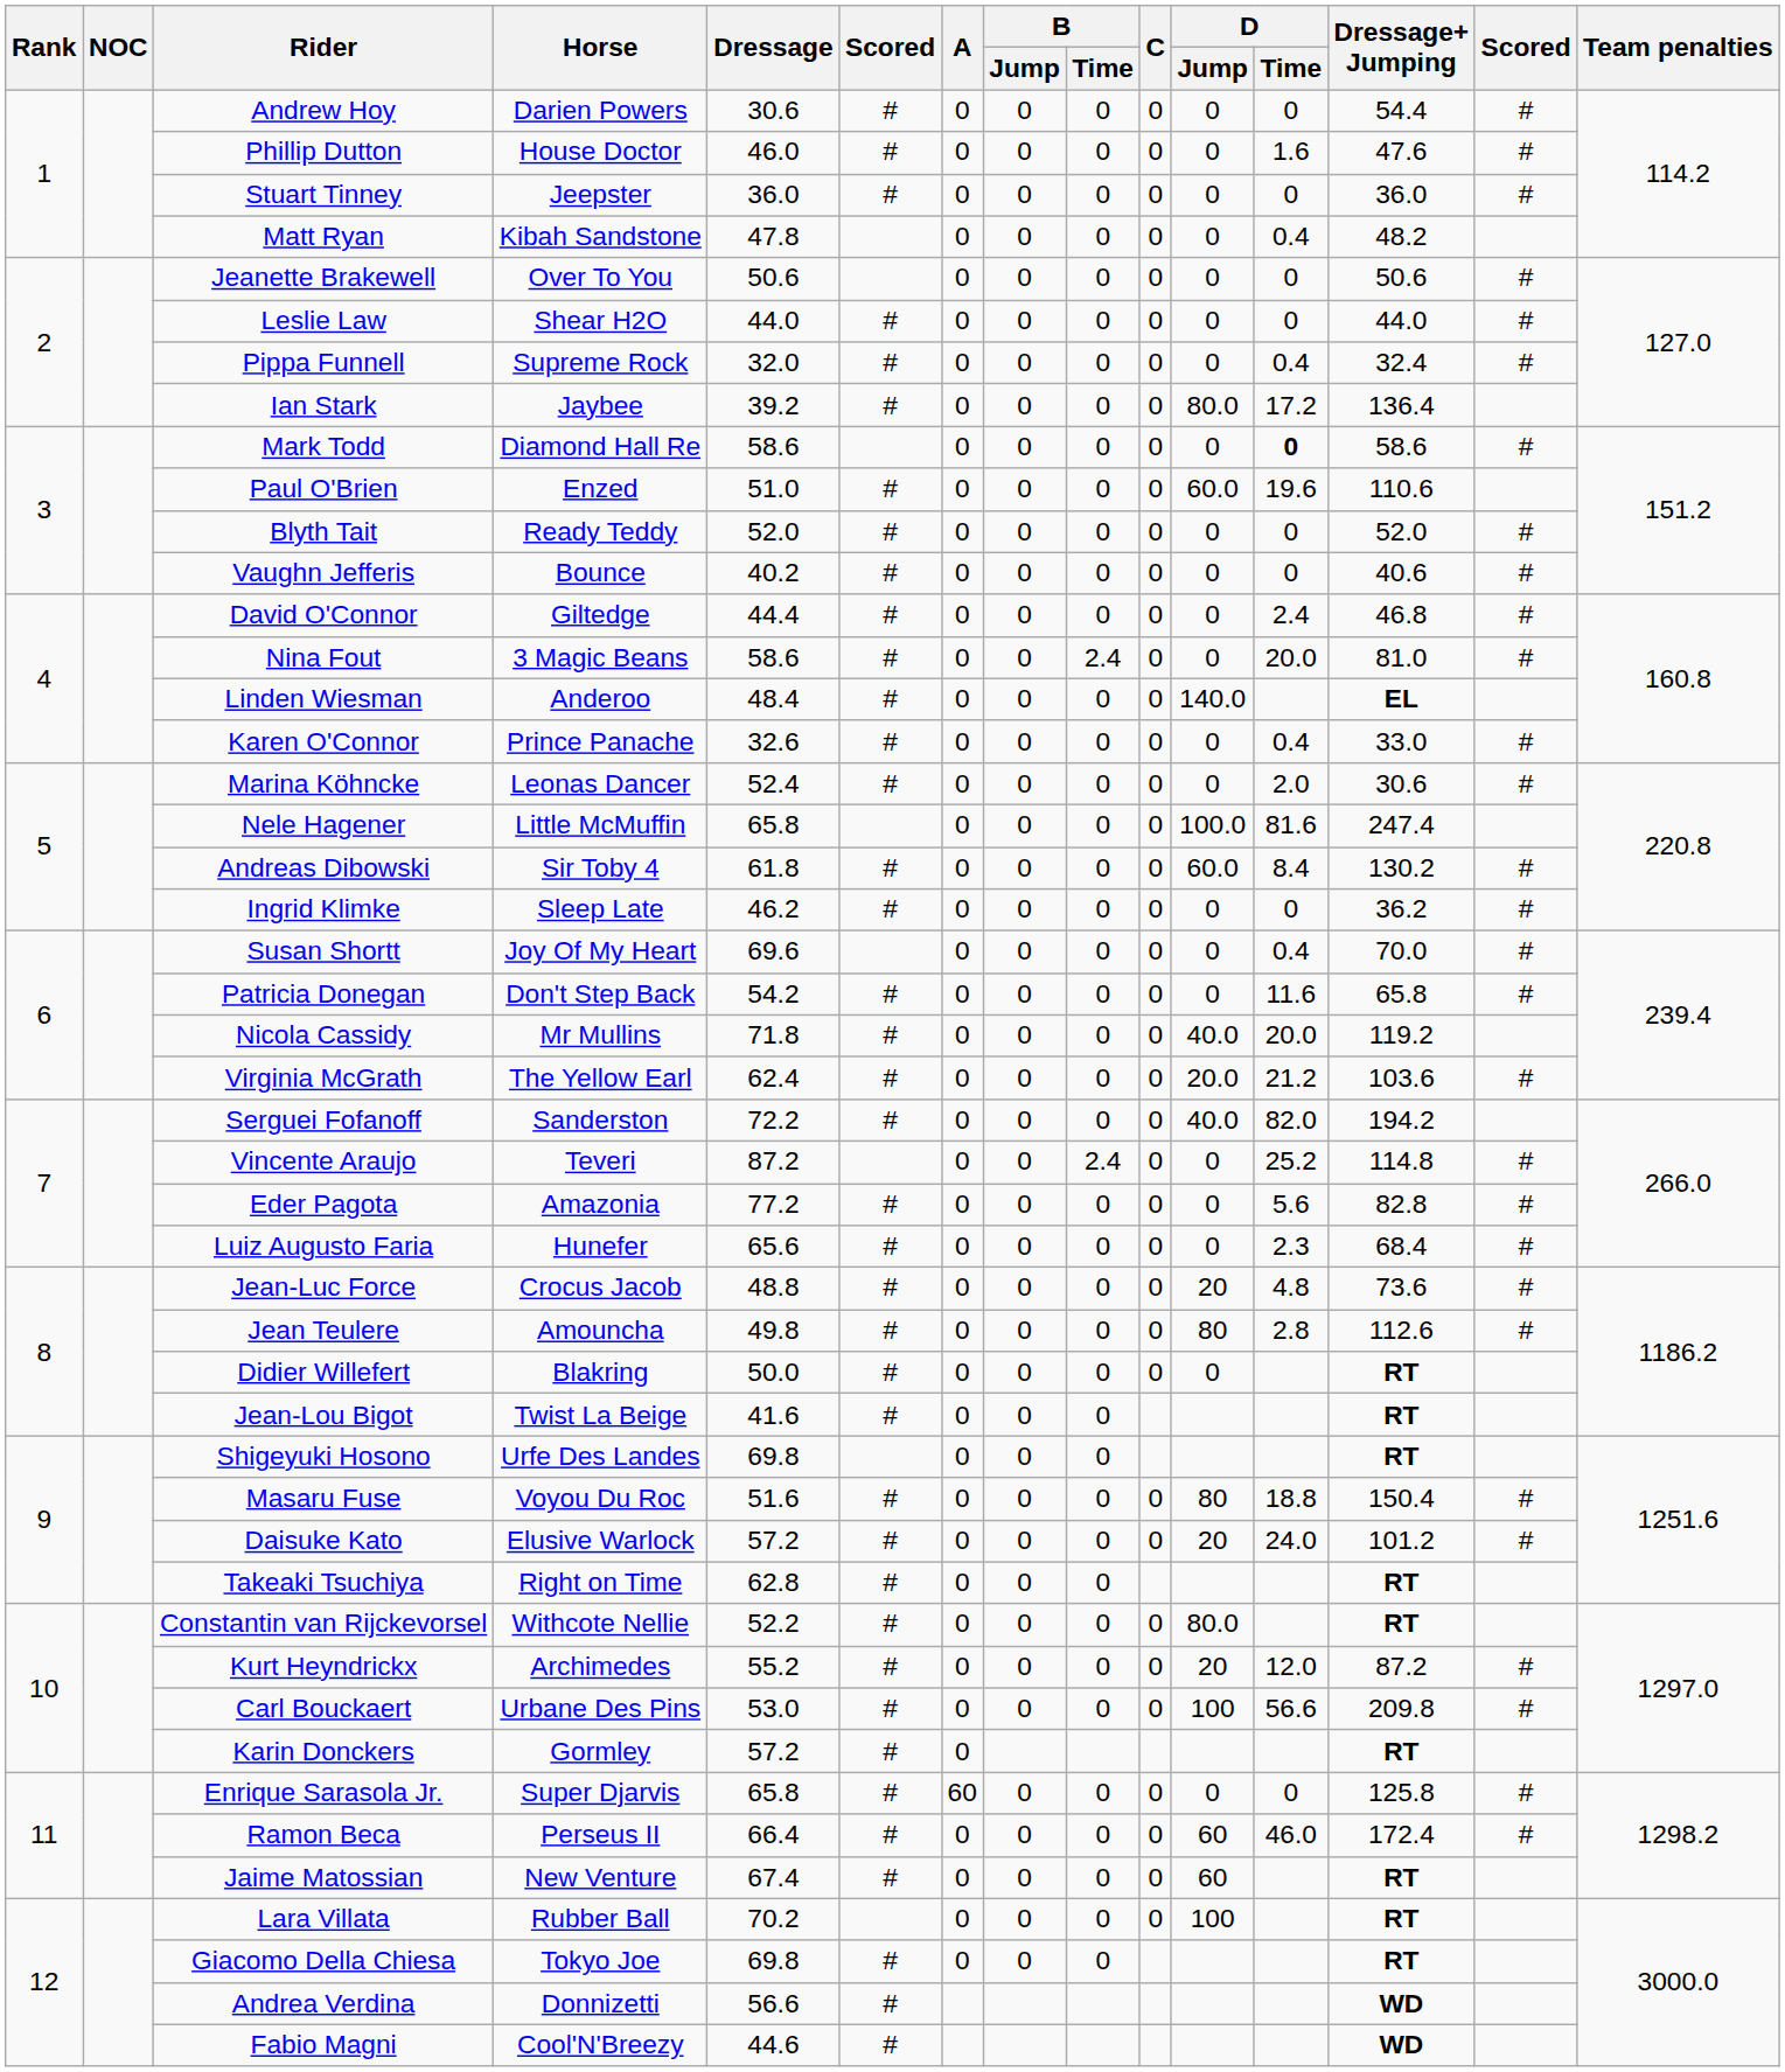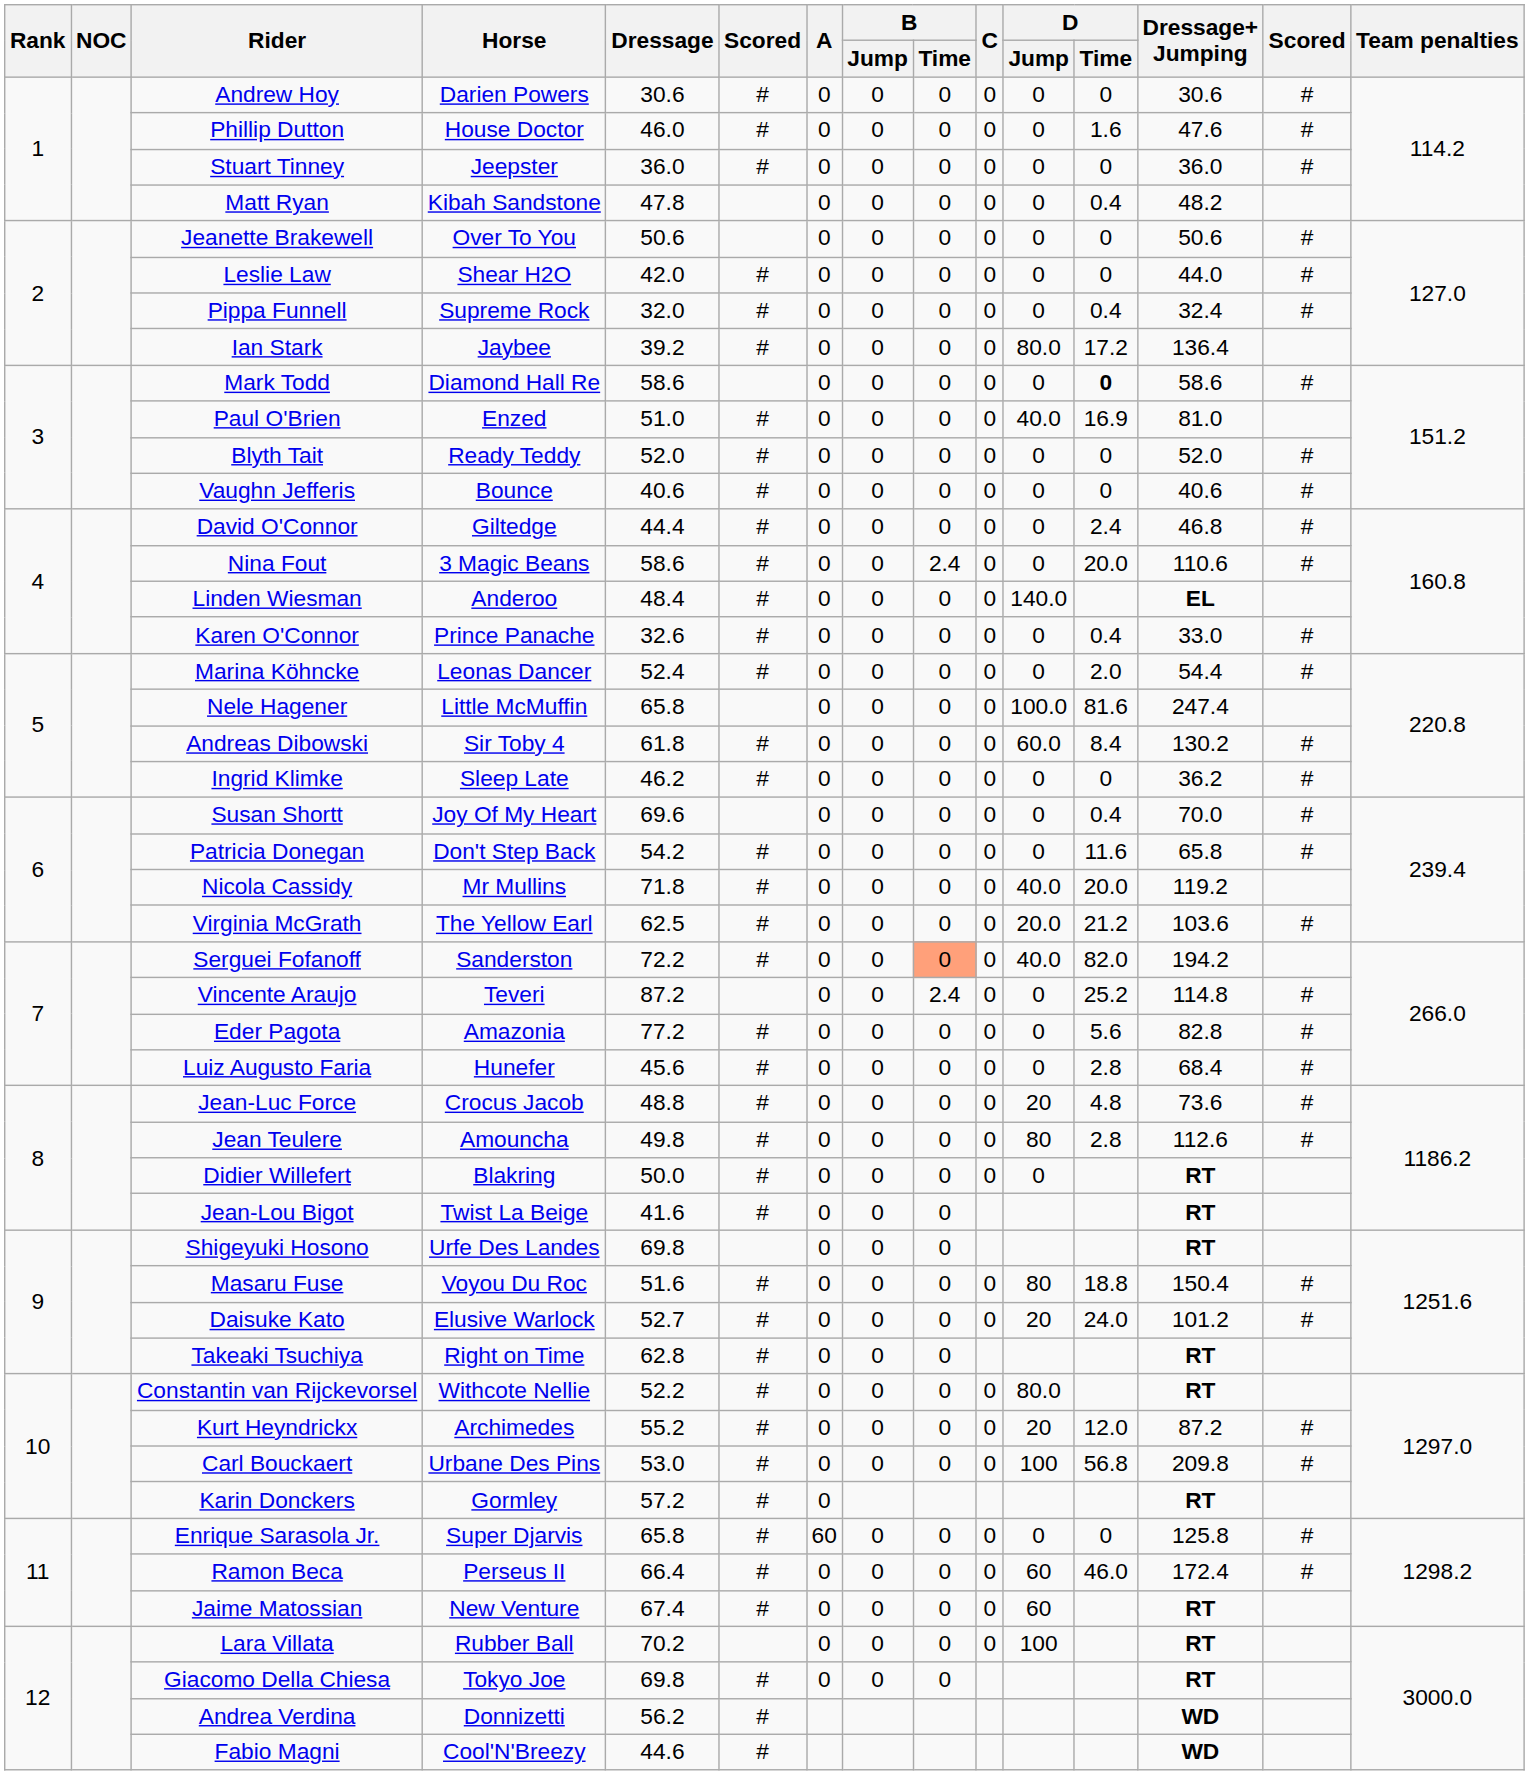Andrew Hoy | Dressage+ Jumping: 54.4 -> 30.6
Leslie Law | Dressage: 44.0 -> 42.0
Paul O'Brien | D / Jump: 60.0 -> 40.0
Paul O'Brien | D / Time: 19.6 -> 16.9
Paul O'Brien | Dressage+ Jumping: 110.6 -> 81.0
Vaughn Jefferis | Dressage: 40.2 -> 40.6
Nina Fout | Dressage+ Jumping: 81.0 -> 110.6
Marina Köhncke | Dressage+ Jumping: 30.6 -> 54.4
Virginia McGrath | Dressage: 62.4 -> 62.5
Serguei Fofanoff | B / Time: no background -> lightsalmon background
Luiz Augusto Faria | Dressage: 65.6 -> 45.6
Luiz Augusto Faria | D / Time: 2.3 -> 2.8
Daisuke Kato | Dressage: 57.2 -> 52.7
Carl Bouckaert | D / Time: 56.6 -> 56.8
Andrea Verdina | Dressage: 56.6 -> 56.2
